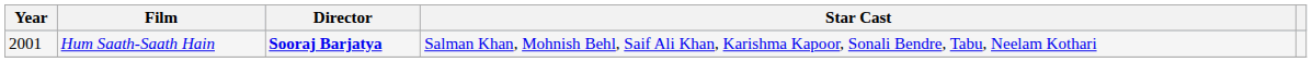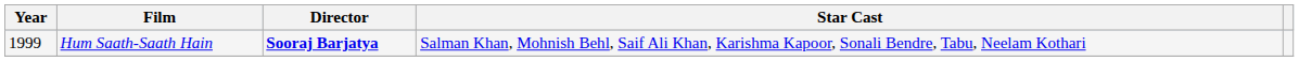Hum Saath-Saath Hain | Year: 2001 -> 1999
